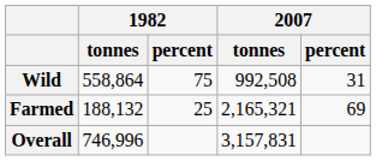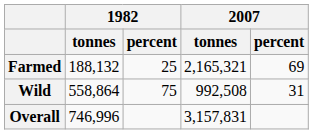rows swapped: Wild <-> Farmed
